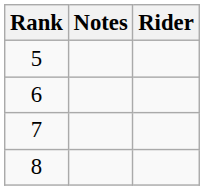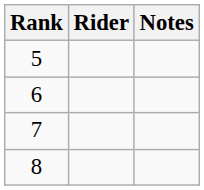columns swapped: Rider <-> Notes
